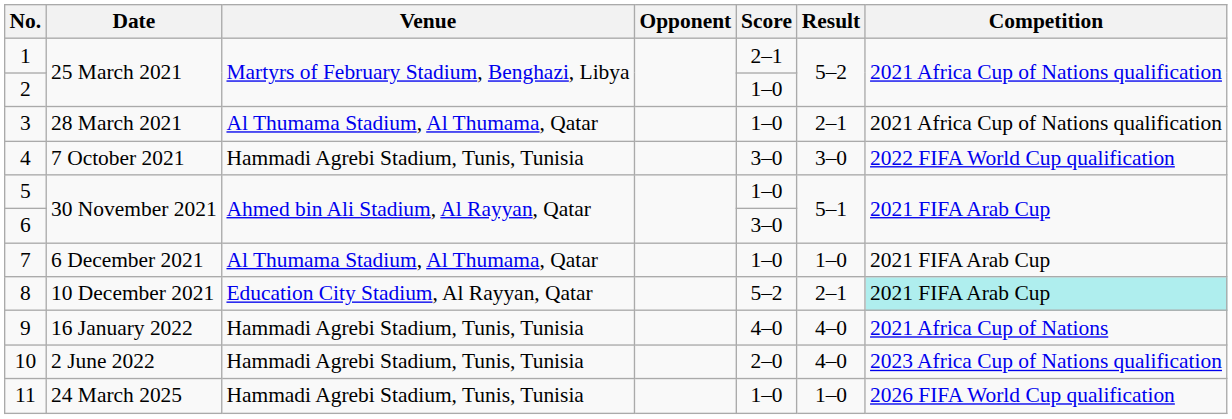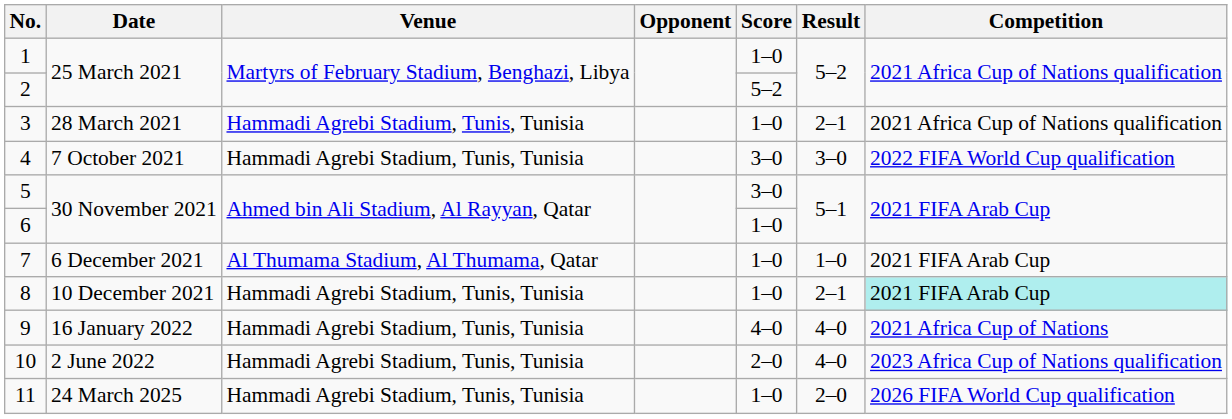1 | Score: 2–1 -> 1–0
2 | Score: 1–0 -> 5–2
3 | Venue: Al Thumama Stadium, Al Thumama, Qatar -> Hammadi Agrebi Stadium, Tunis, Tunisia
5 | Score: 1–0 -> 3–0
6 | Score: 3–0 -> 1–0
8 | Venue: Education City Stadium, Al Rayyan, Qatar -> Hammadi Agrebi Stadium, Tunis, Tunisia
8 | Score: 5–2 -> 1–0
11 | Result: 1–0 -> 2–0
